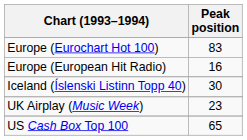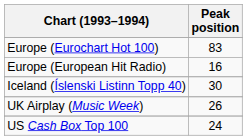UK Airplay (Music Week) | Peak position: 23 -> 26
US Cash Box Top 100 | Peak position: 65 -> 24
